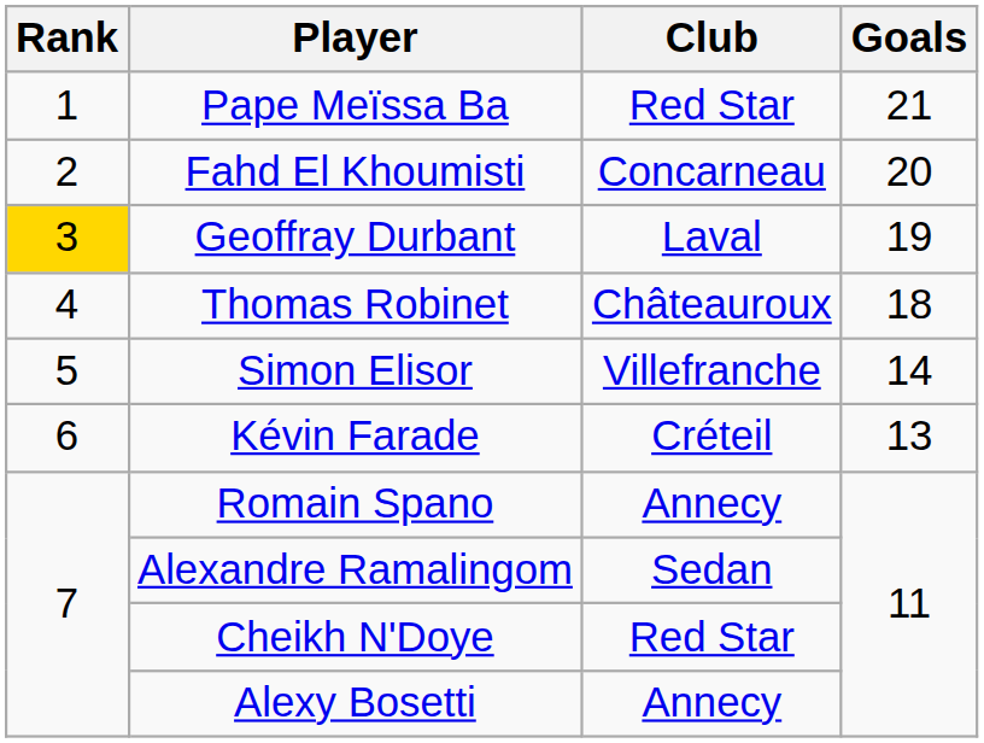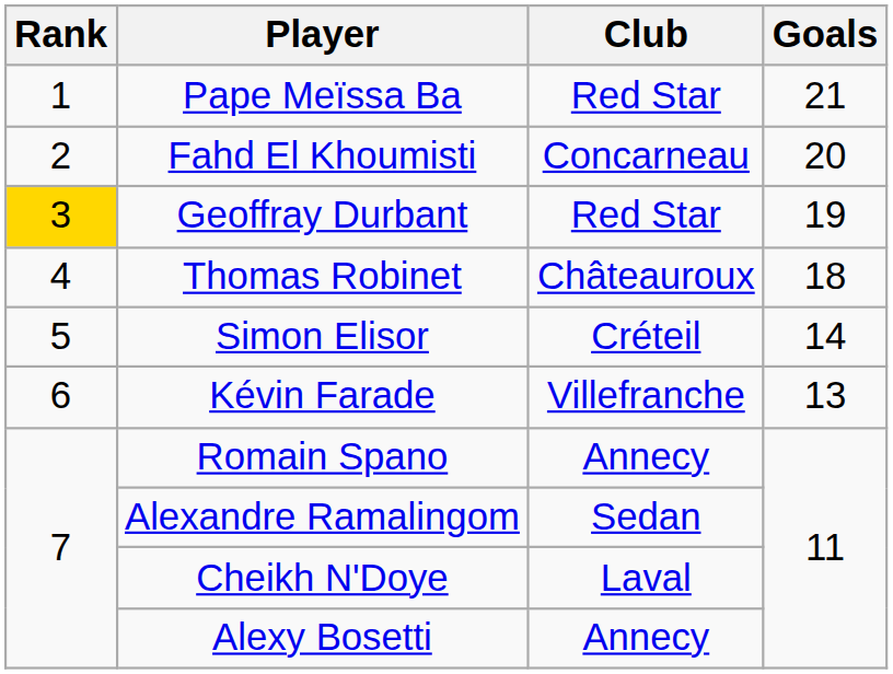Geoffray Durbant | Club: Laval -> Red Star
Simon Elisor | Club: Villefranche -> Créteil
Kévin Farade | Club: Créteil -> Villefranche
Cheikh N'Doye | Club: Red Star -> Laval
